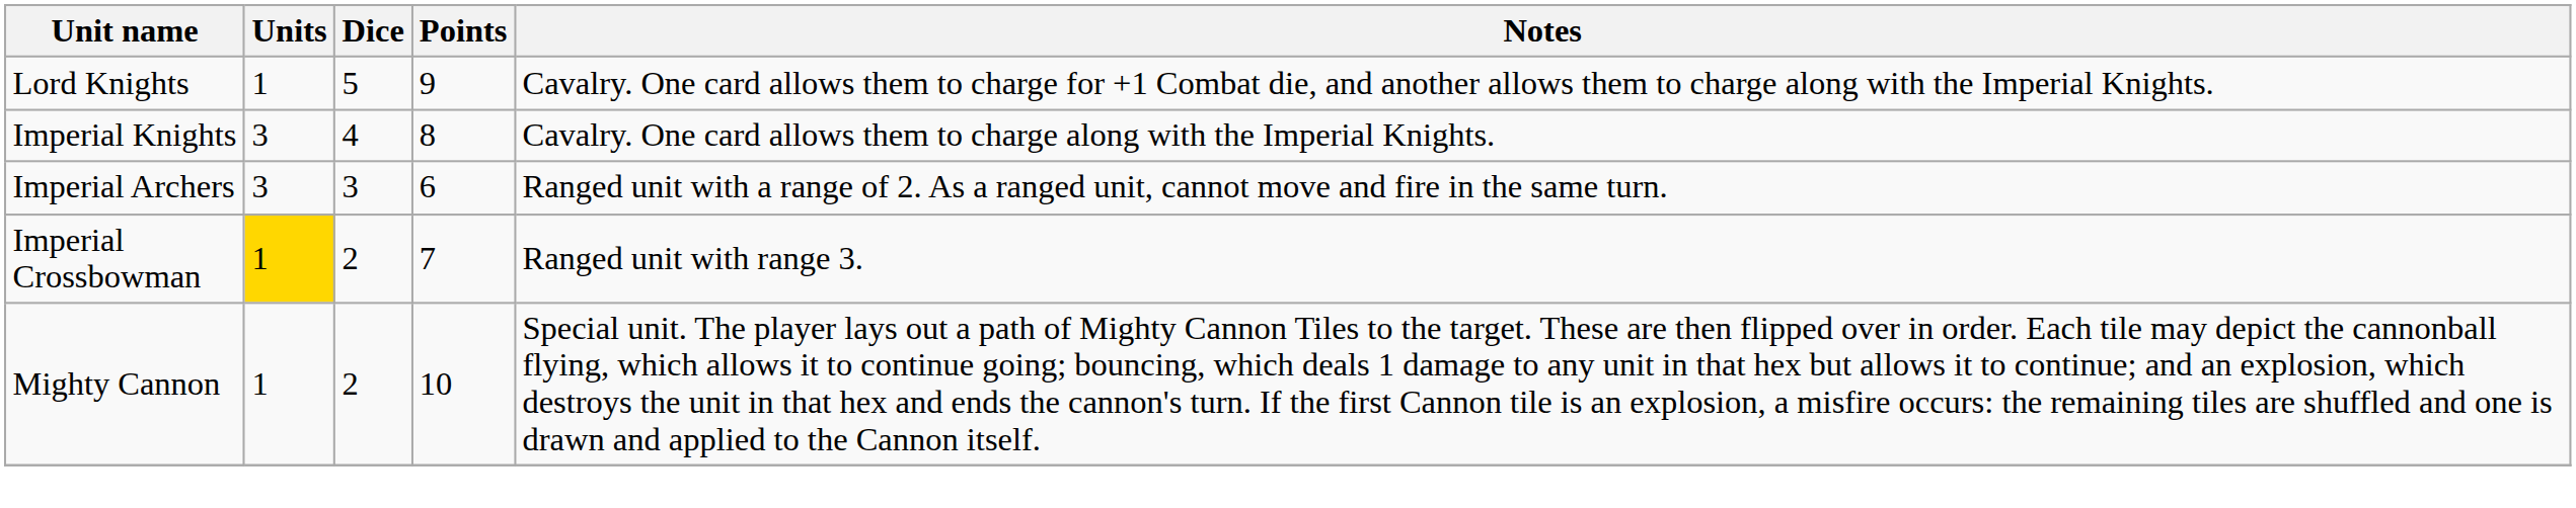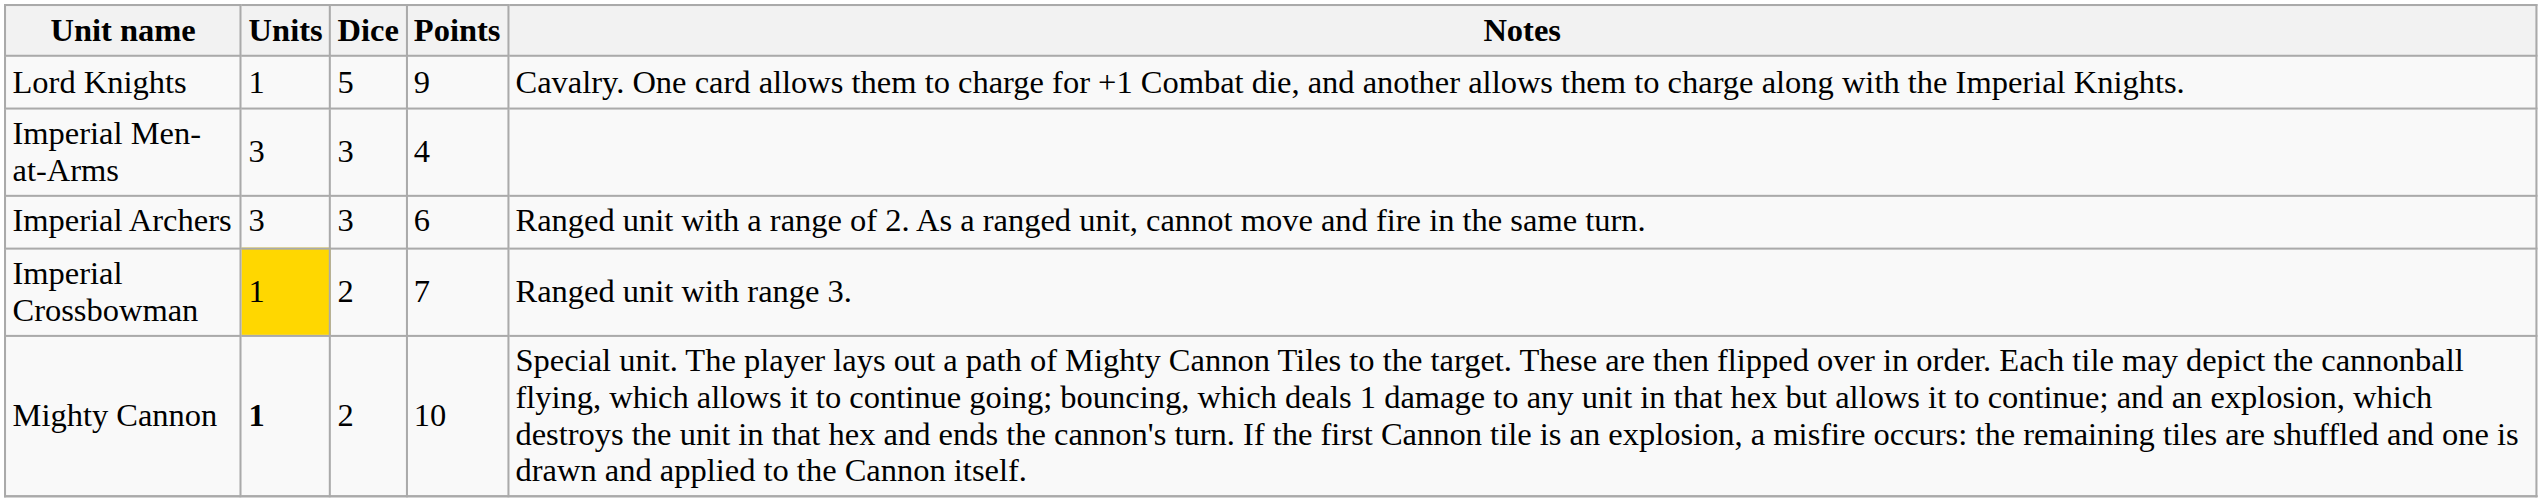- row: Imperial Knights | 3 | 4 | 8 | Cavalry. One card allows them to charge along with the Imperial Knights.
+ row: Imperial Men-at-Arms | 3 | 3 | 4
Mighty Cannon | Units: normal -> bold
